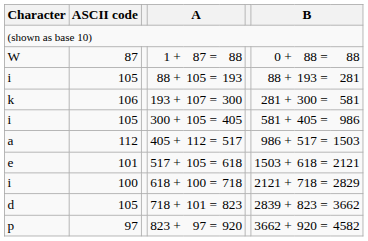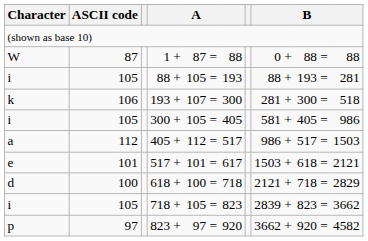193 + | column 10: 581 -> 518
517 + | column 5: 105 = -> 101 =
517 + | column 6: 618 -> 617
618 + | Character: i -> d
718 + | Character: d -> i
718 + | column 5: 101 = -> 105 =
